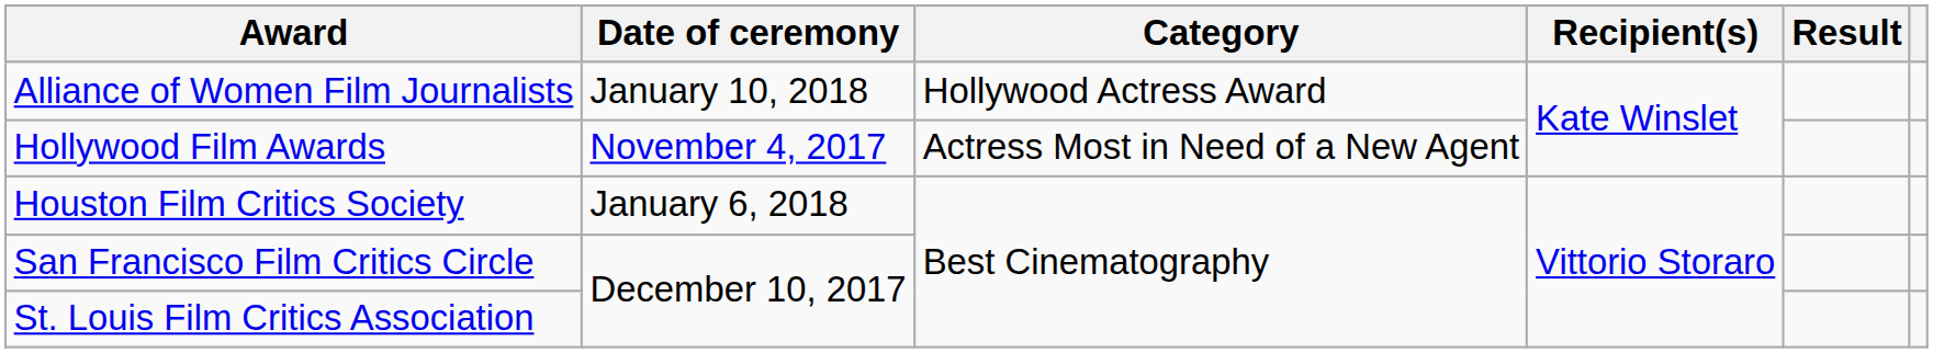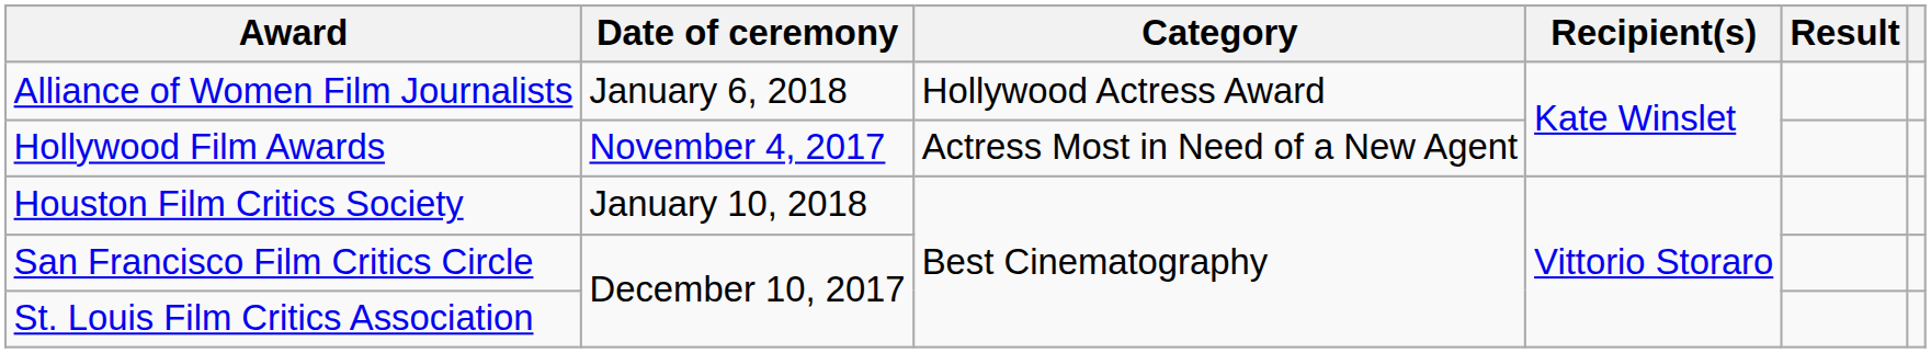Alliance of Women Film Journalists | Date of ceremony: January 10, 2018 -> January 6, 2018
Houston Film Critics Society | Date of ceremony: January 6, 2018 -> January 10, 2018
